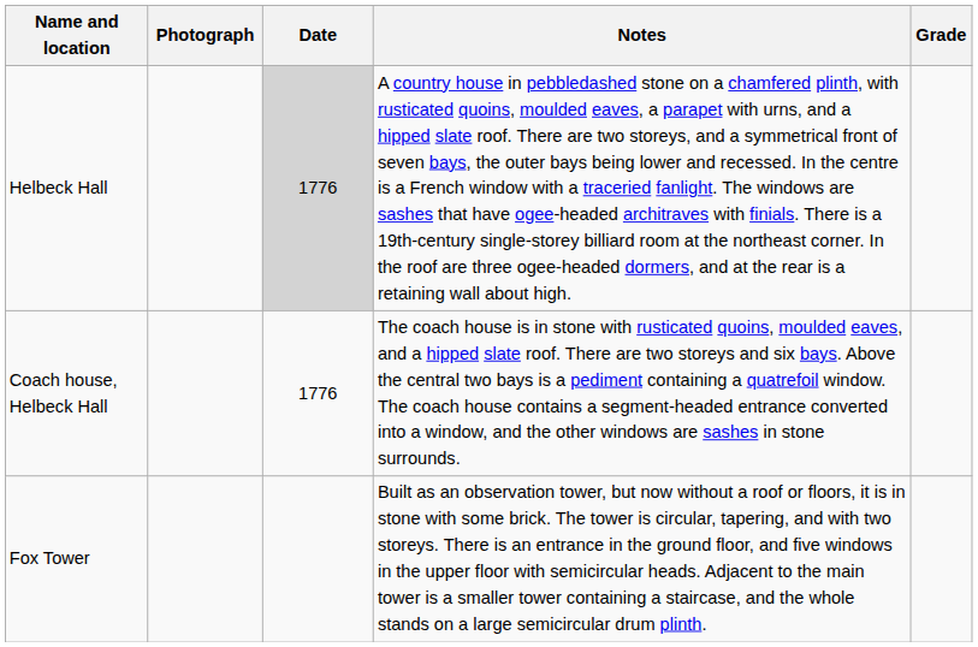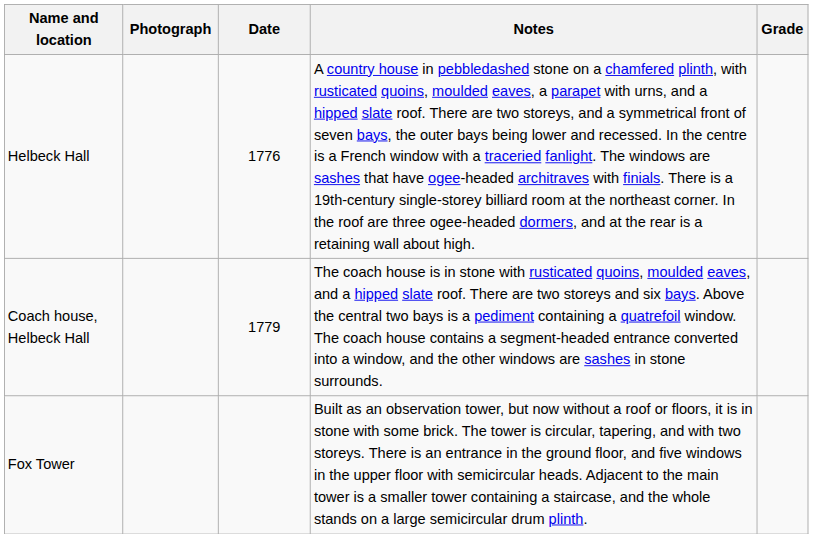Helbeck Hall | Date: lightgrey background -> no background
Coach house, Helbeck Hall | Date: 1776 -> 1779
